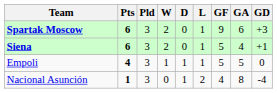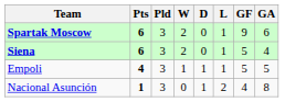- column: GD | +3 | +1 | 0 | -4
